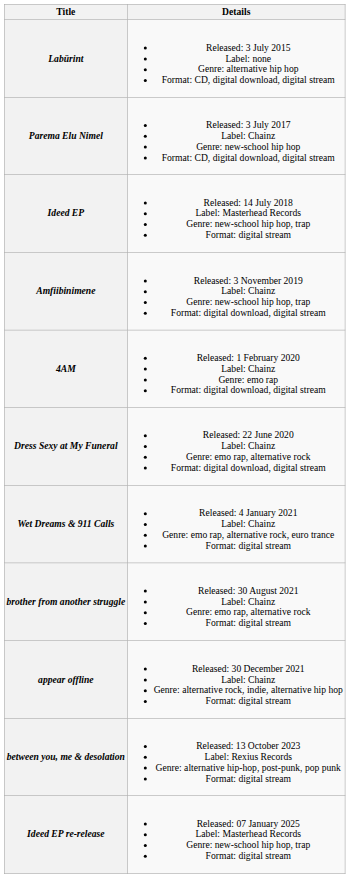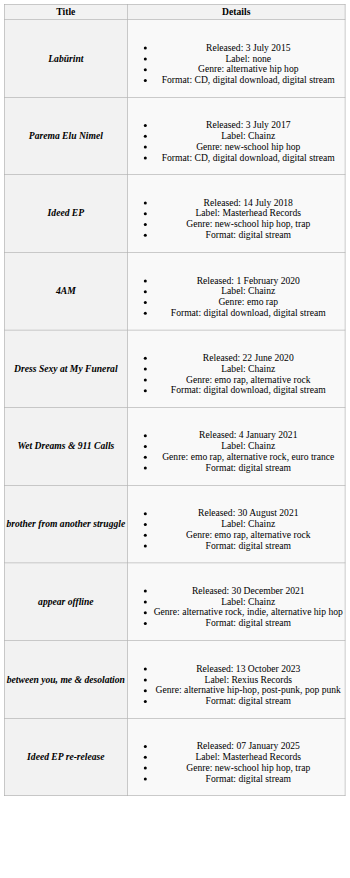- row: Amfiibinimene | Released: 3 November 2019 Label: Chainz Genre: new-school hip hop, trap Format: digital download, digital stream
